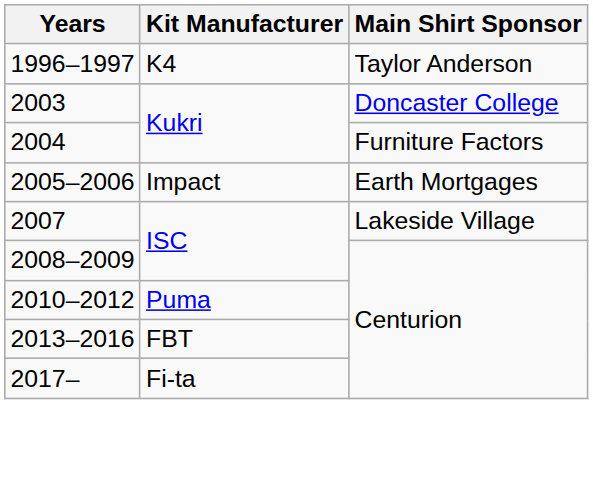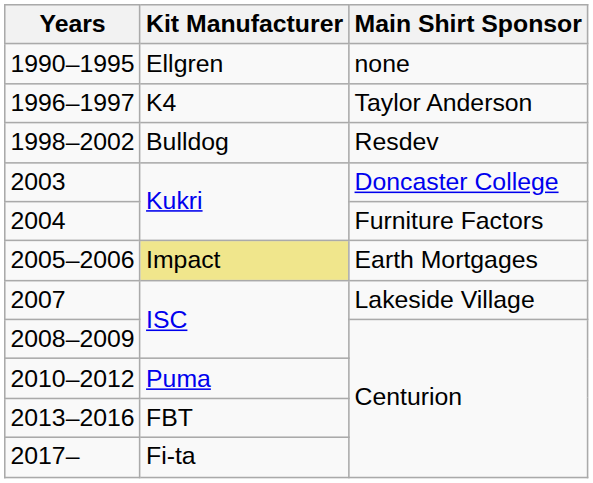+ row: 1990–1995 | Ellgren | none
+ row: 1998–2002 | Bulldog | Resdev
2005–2006 | Kit Manufacturer: no background -> khaki background
